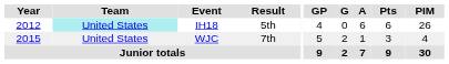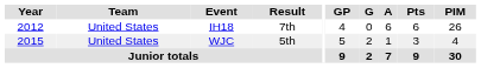IH18 | Team: paleturquoise background -> no background
IH18 | Result: 5th -> 7th
WJC | Result: 7th -> 5th
